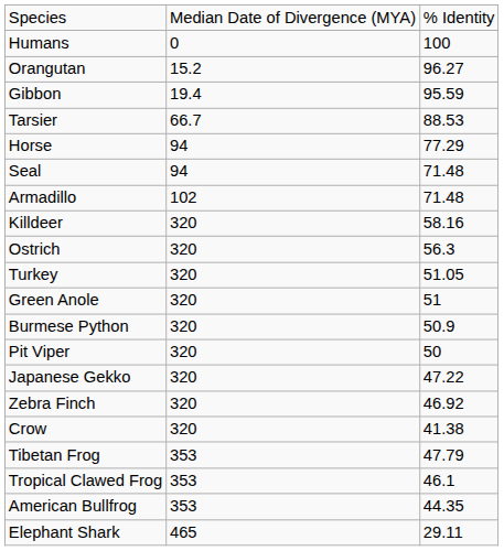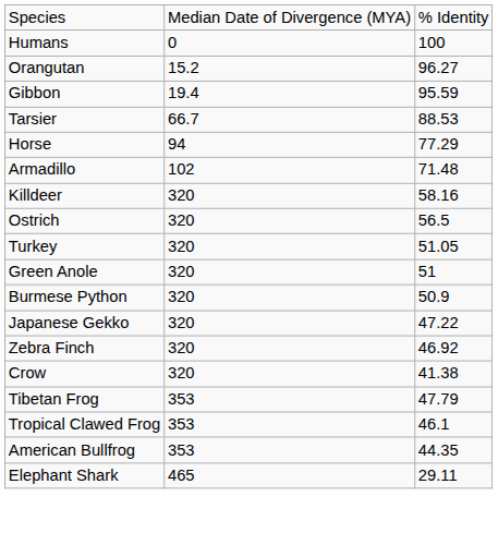- row: Seal | 94 | 71.48
Ostrich | column 3: 56.3 -> 56.5
- row: Pit Viper | 320 | 50
